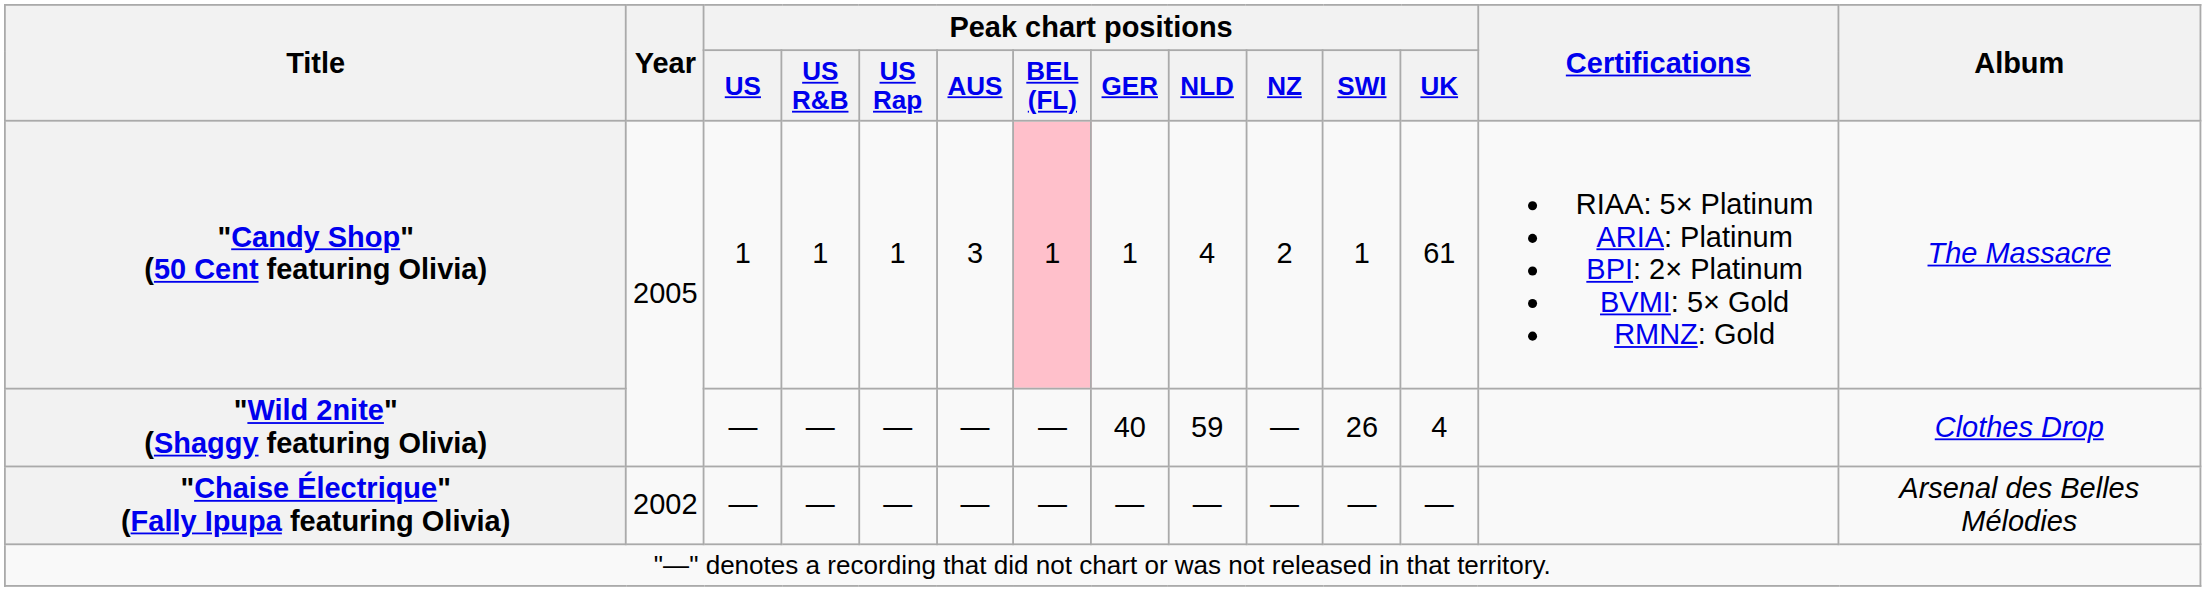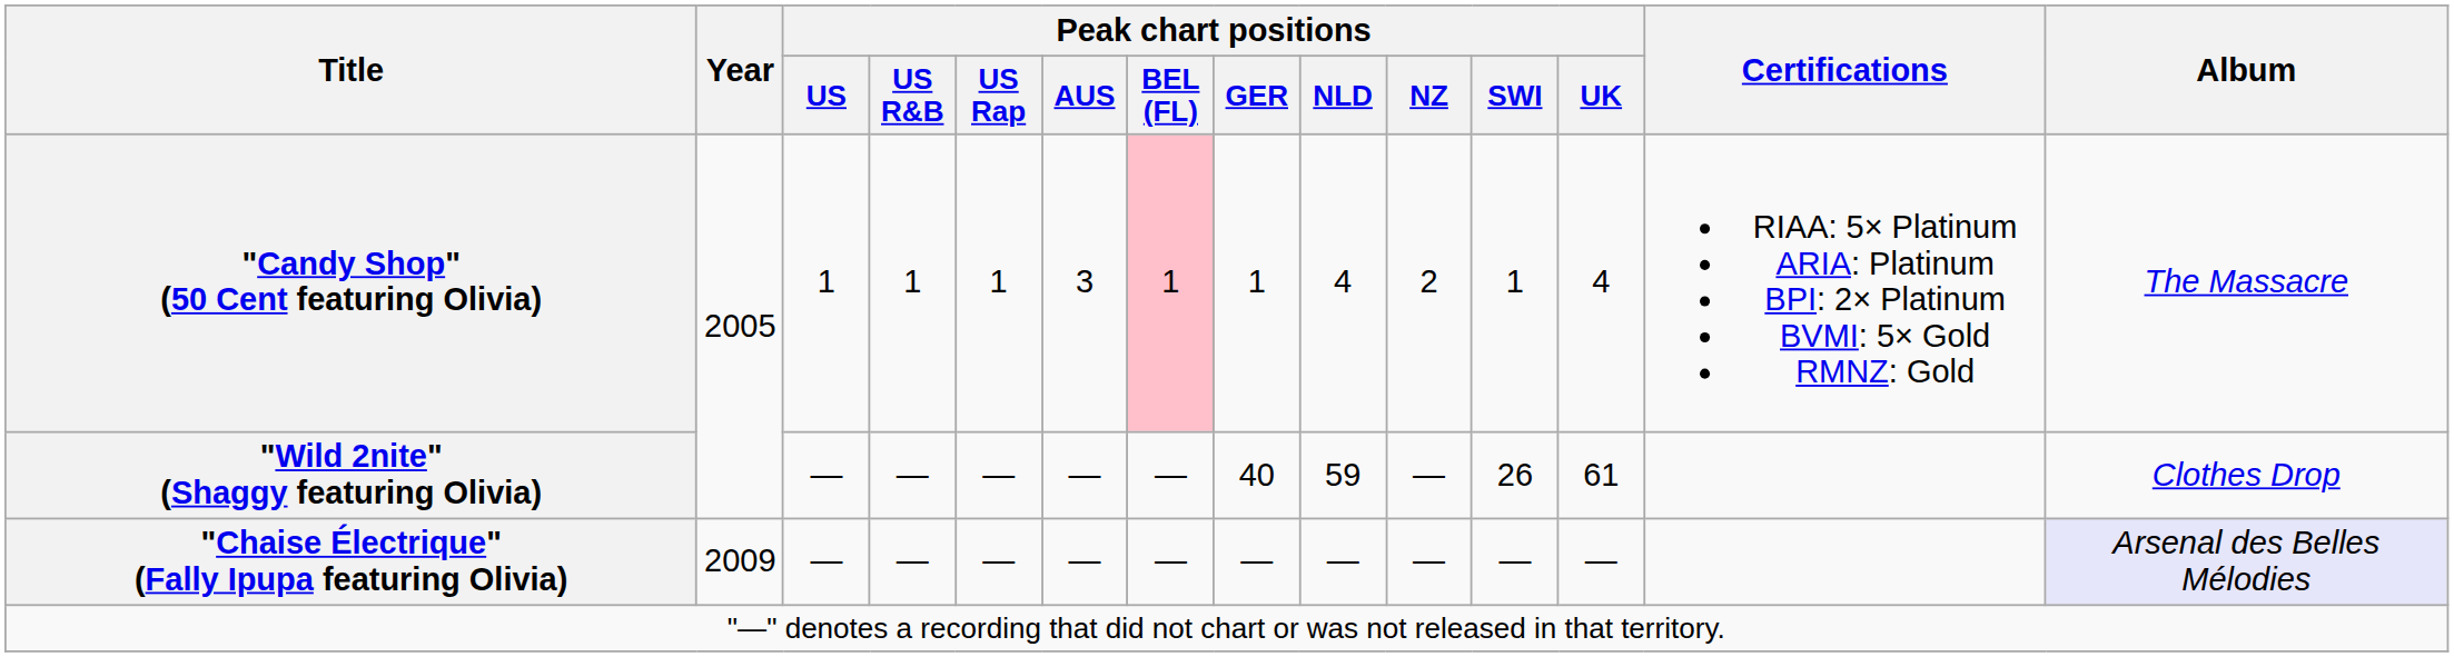"Candy Shop" (50 Cent featuring Olivia) | Peak chart positions / UK: 61 -> 4
"Wild 2nite" (Shaggy featuring Olivia) | Peak chart positions / UK: 4 -> 61
"Chaise Électrique" (Fally Ipupa featuring Olivia) | Year: 2002 -> 2009
"Chaise Électrique" (Fally Ipupa featuring Olivia) | Album: no background -> lavender background
